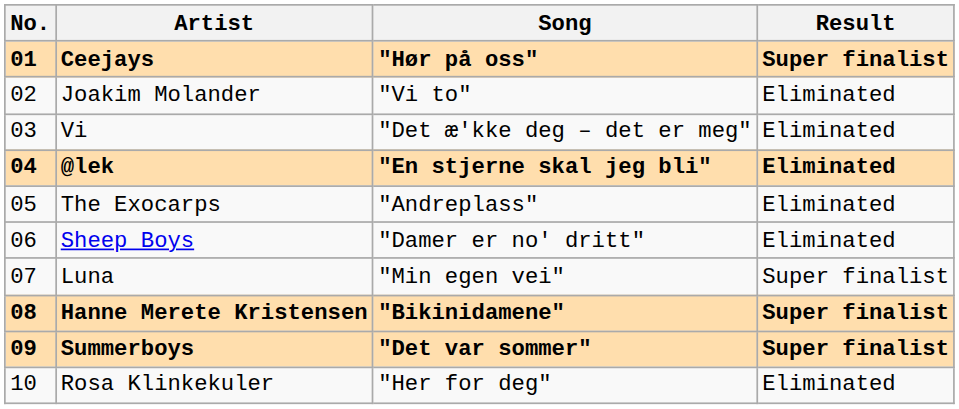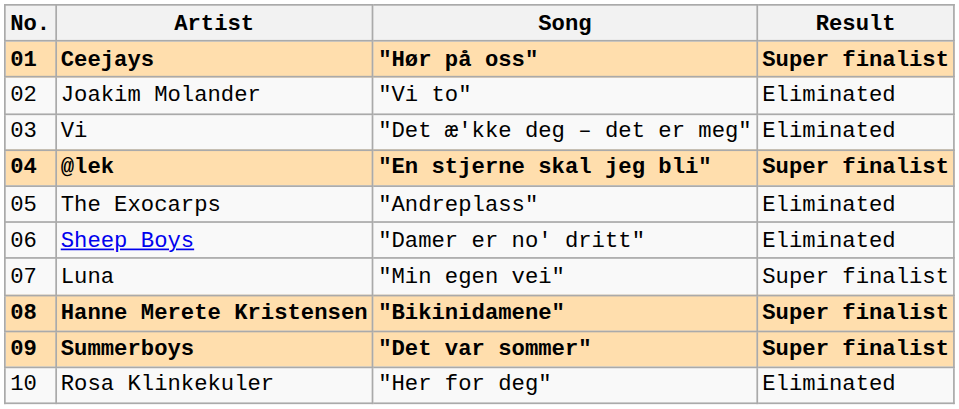@lek | Result: Eliminated -> Super finalist
